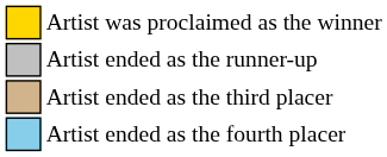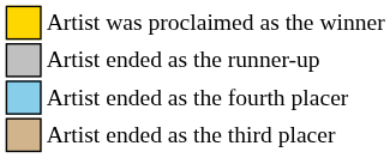rows swapped: Artist ended as the third placer <-> Artist ended as the fourth placer
